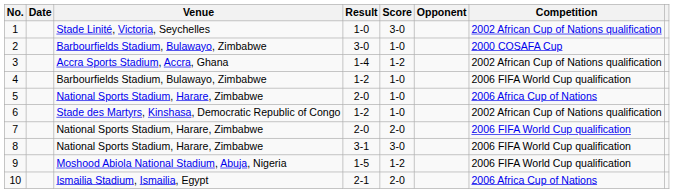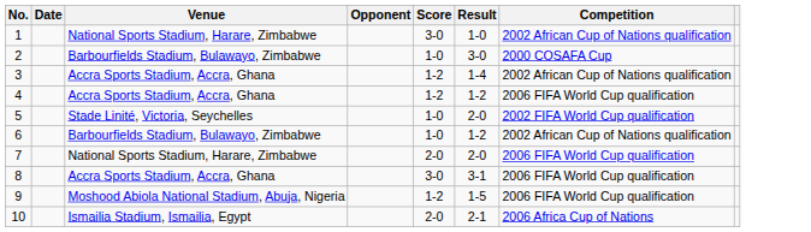columns swapped: Opponent <-> Result
1 | Venue: Stade Linité, Victoria, Seychelles -> National Sports Stadium, Harare, Zimbabwe
4 | Venue: Barbourfields Stadium, Bulawayo, Zimbabwe -> Accra Sports Stadium, Accra, Ghana
4 | Score: 1-0 -> 1-2
5 | Venue: National Sports Stadium, Harare, Zimbabwe -> Stade Linité, Victoria, Seychelles
5 | Competition: 2006 Africa Cup of Nations -> 2002 FIFA World Cup qualification
6 | Venue: Stade des Martyrs, Kinshasa, Democratic Republic of Congo -> Barbourfields Stadium, Bulawayo, Zimbabwe
8 | Venue: National Sports Stadium, Harare, Zimbabwe -> Accra Sports Stadium, Accra, Ghana
